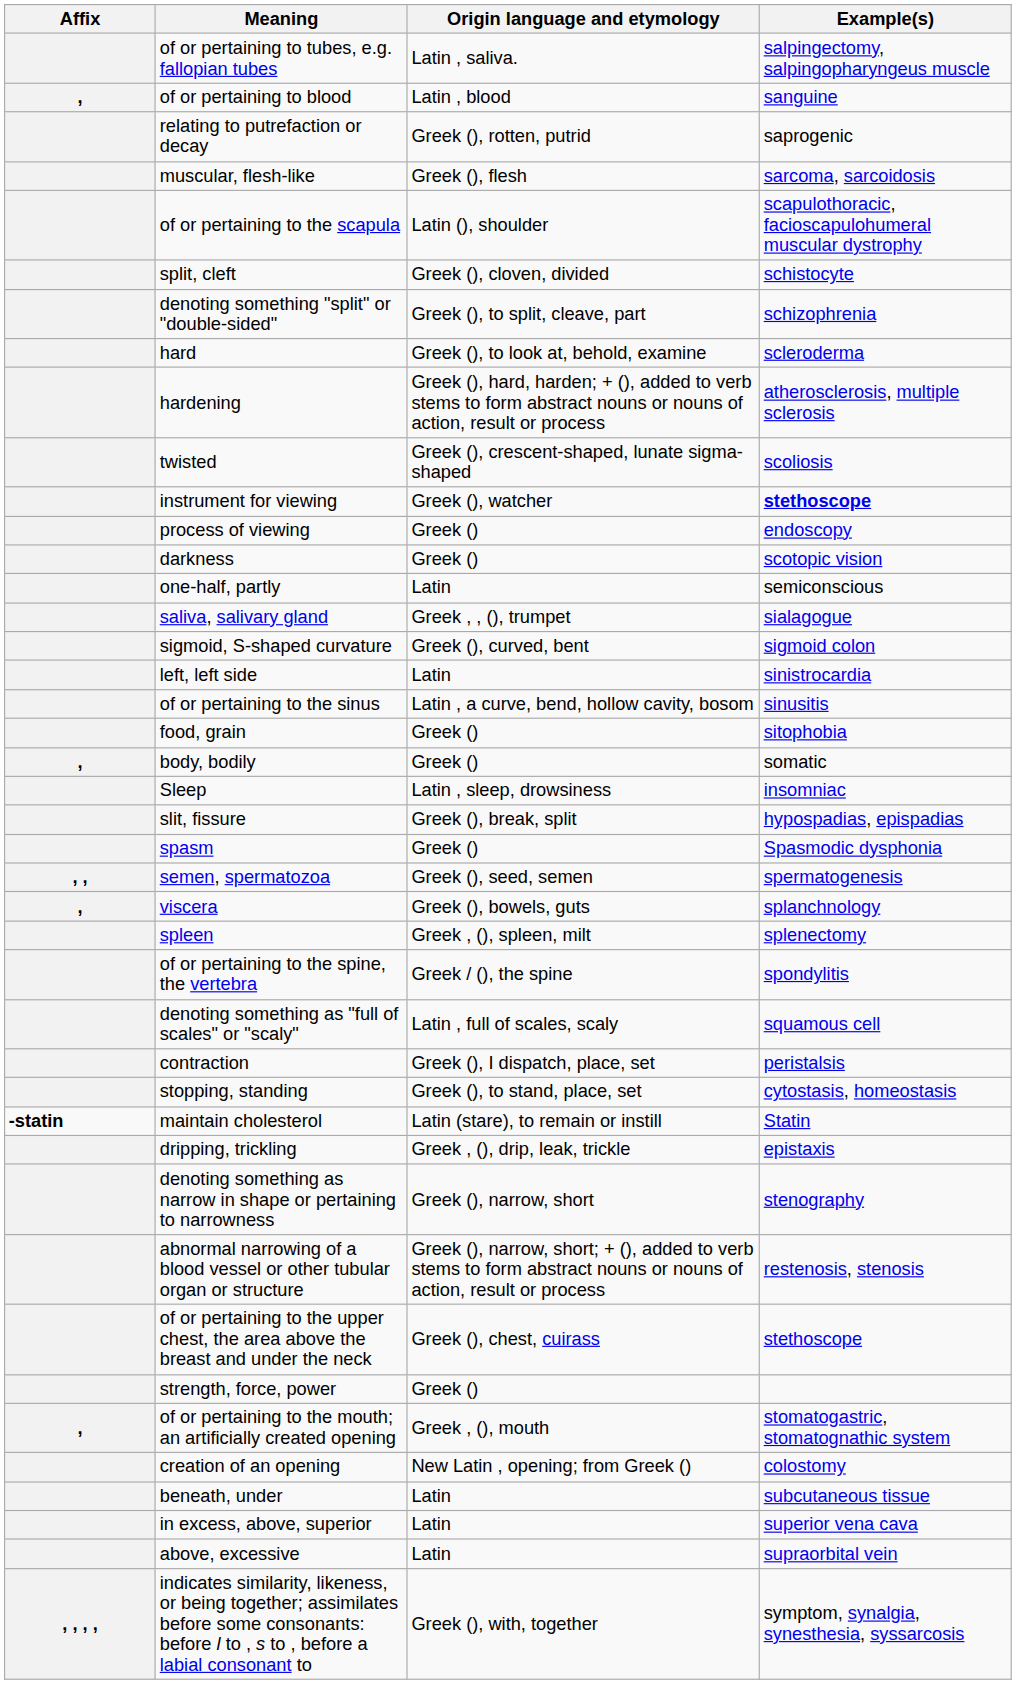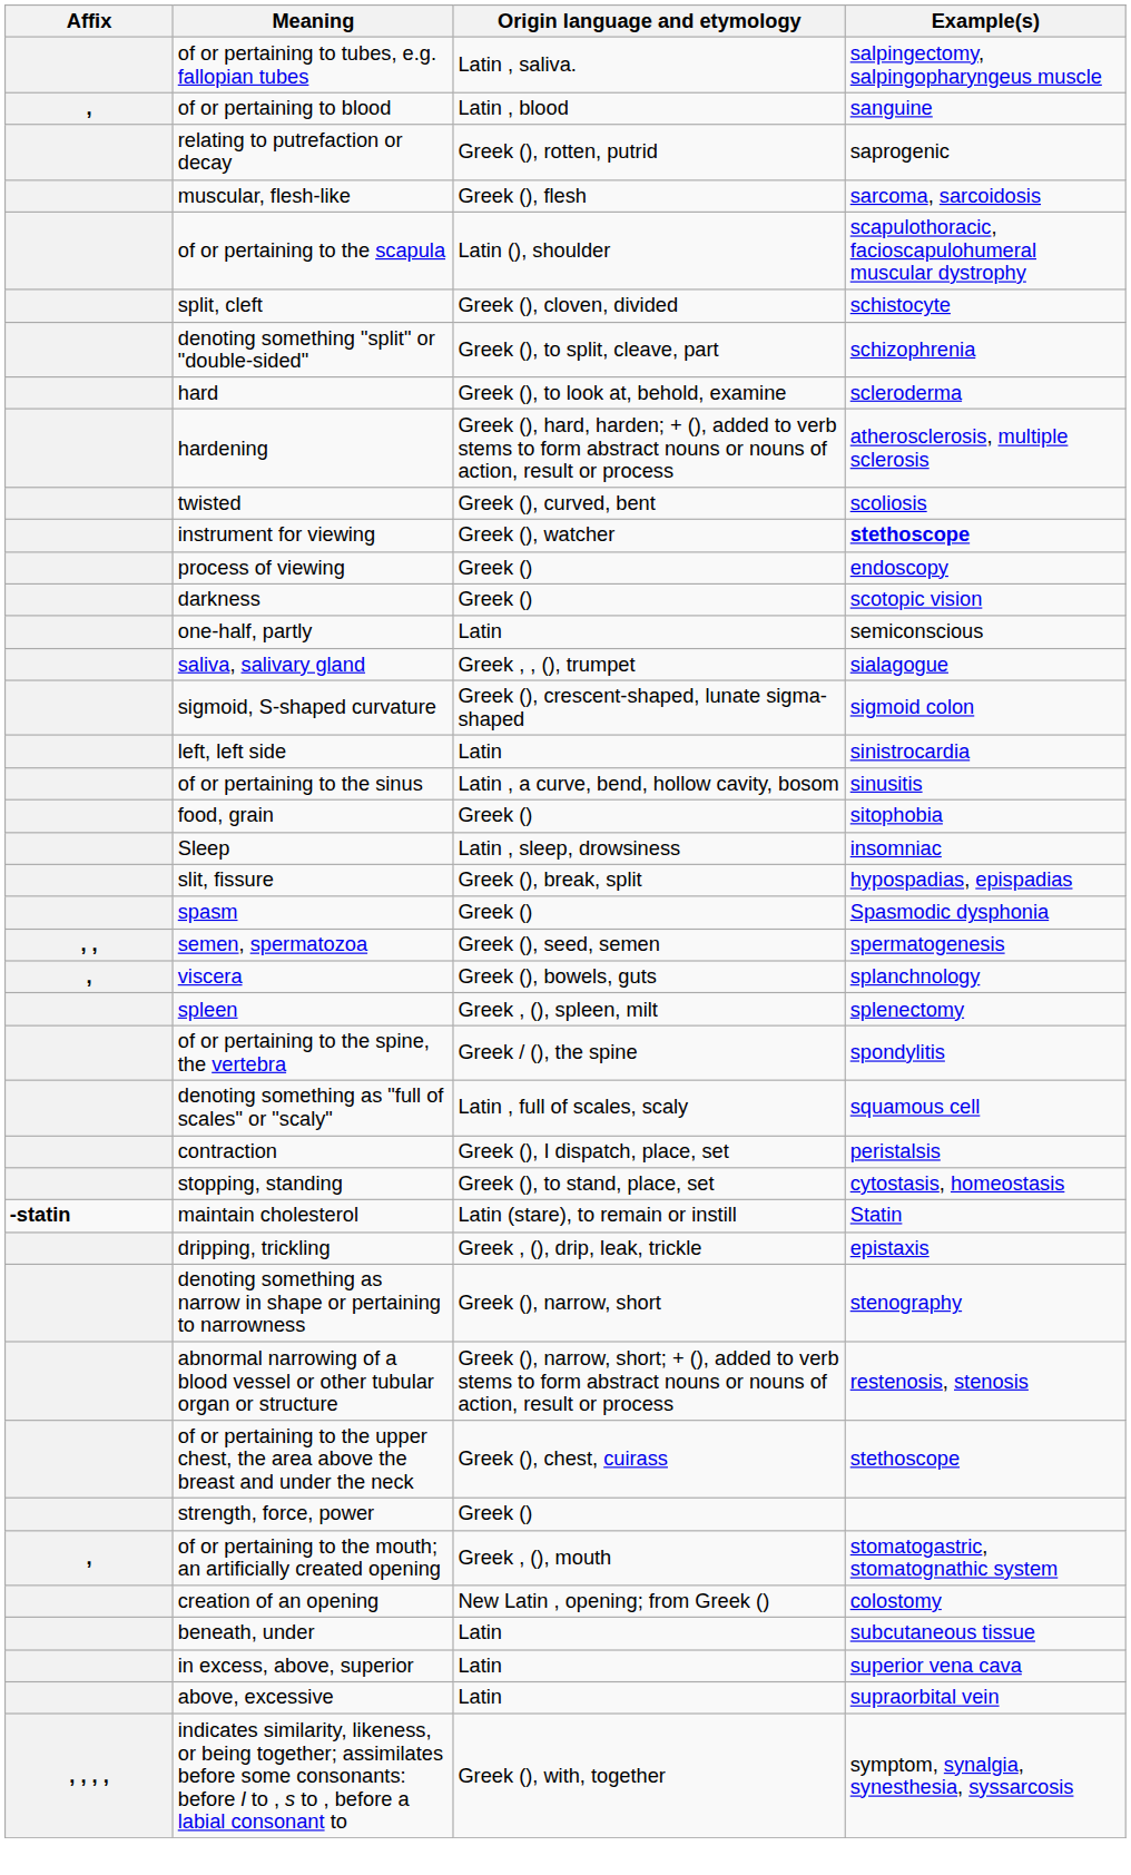twisted | Origin language and etymology: Greek (), crescent-shaped, lunate sigma-shaped -> Greek (), curved, bent
sigmoid, S-shaped curvature | Origin language and etymology: Greek (), curved, bent -> Greek (), crescent-shaped, lunate sigma-shaped
- row: , | body, bodily | Greek () | somatic
